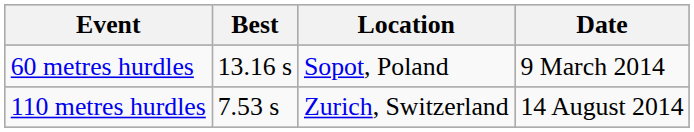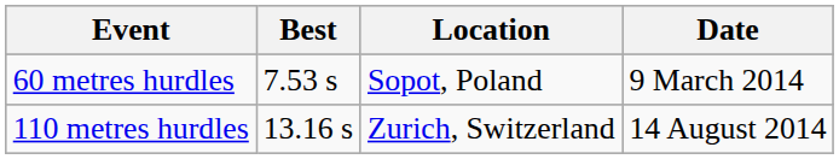60 metres hurdles | Best: 13.16 s -> 7.53 s
110 metres hurdles | Best: 7.53 s -> 13.16 s
